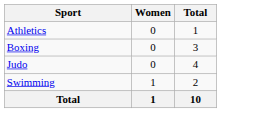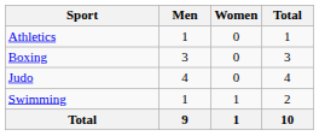+ column: Men | 1 | 3 | 4 | 1 | 9
